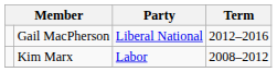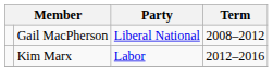Gail MacPherson | Term: 2012–2016 -> 2008–2012
Kim Marx | Term: 2008–2012 -> 2012–2016
